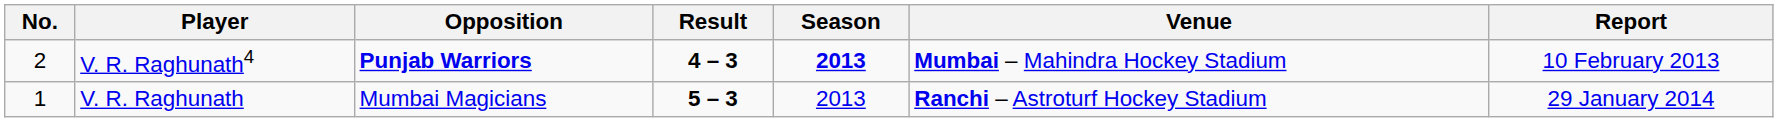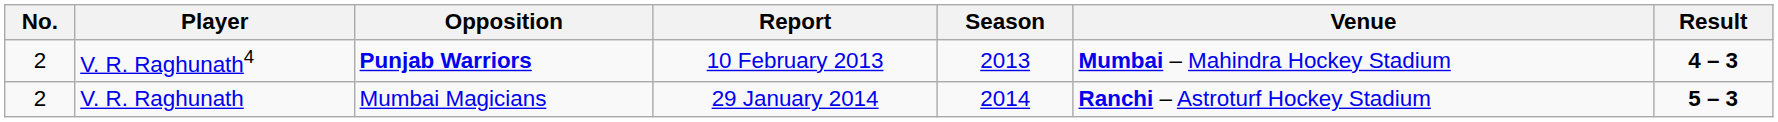columns swapped: Result <-> Report
V. R. Raghunath4 | Season: bold -> normal
V. R. Raghunath | No.: 1 -> 2
V. R. Raghunath | Season: 2013 -> 2014
